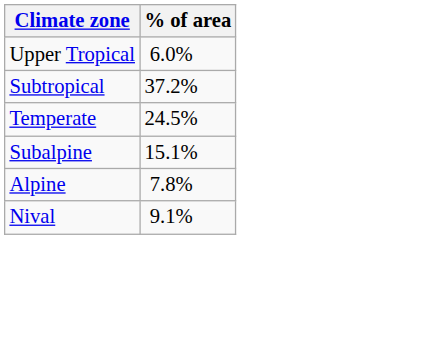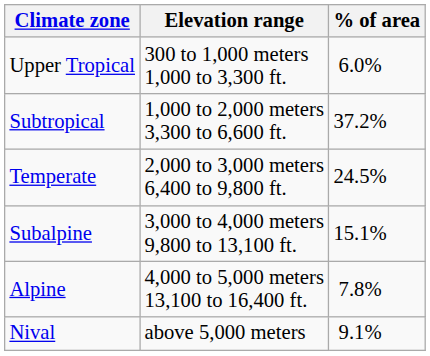+ column: Elevation range | 300 to 1,000 meters 1,000 to 3,300 ft. | 1,000 to 2,000 meters 3,300 to 6,600 ft. | 2,000 to 3,000 meters 6,400 to 9,800 ft. | 3,000 to 4,000 meters 9,800 to 13,100 ft. | 4,000 to 5,000 meters 13,100 to 16,400 ft. | above 5,000 meters
